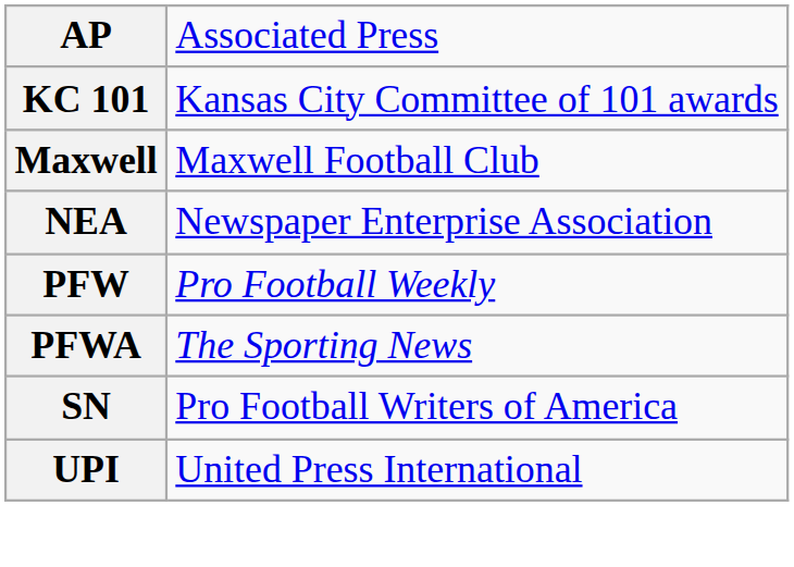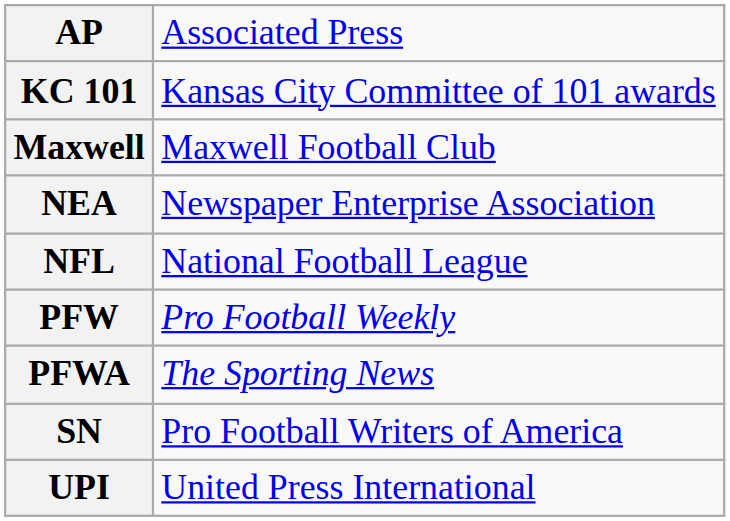+ row: NFL | National Football League
